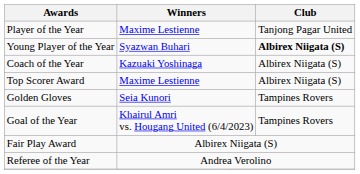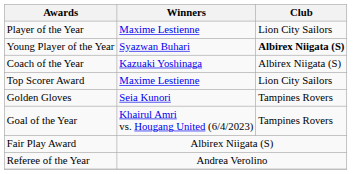Player of the Year | Club: Tanjong Pagar United -> Lion City Sailors
Top Scorer Award | Club: Albirex Niigata (S) -> Lion City Sailors
